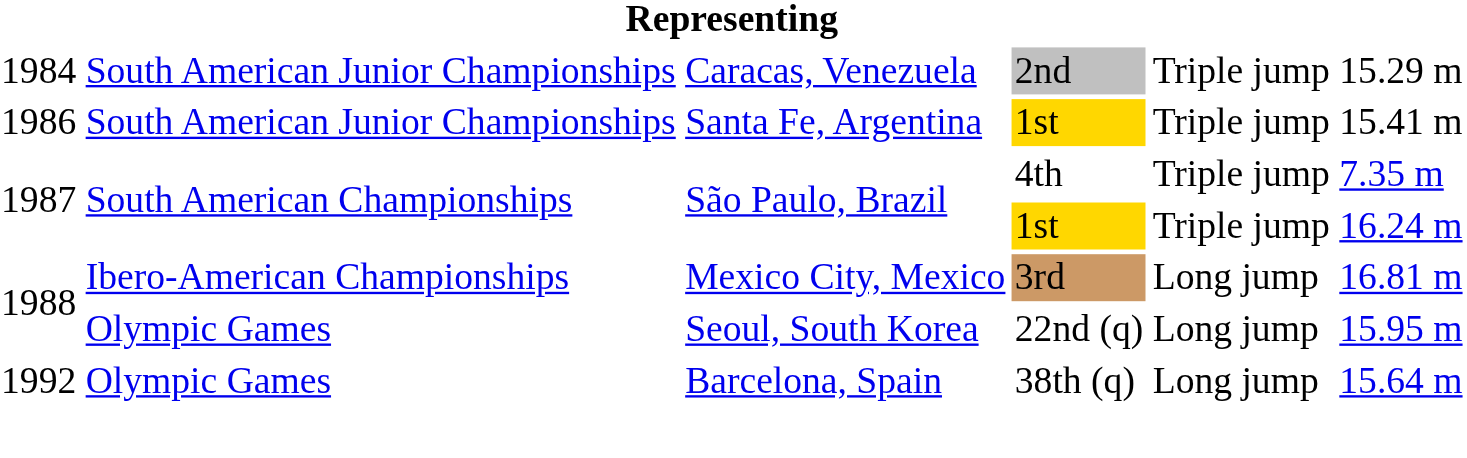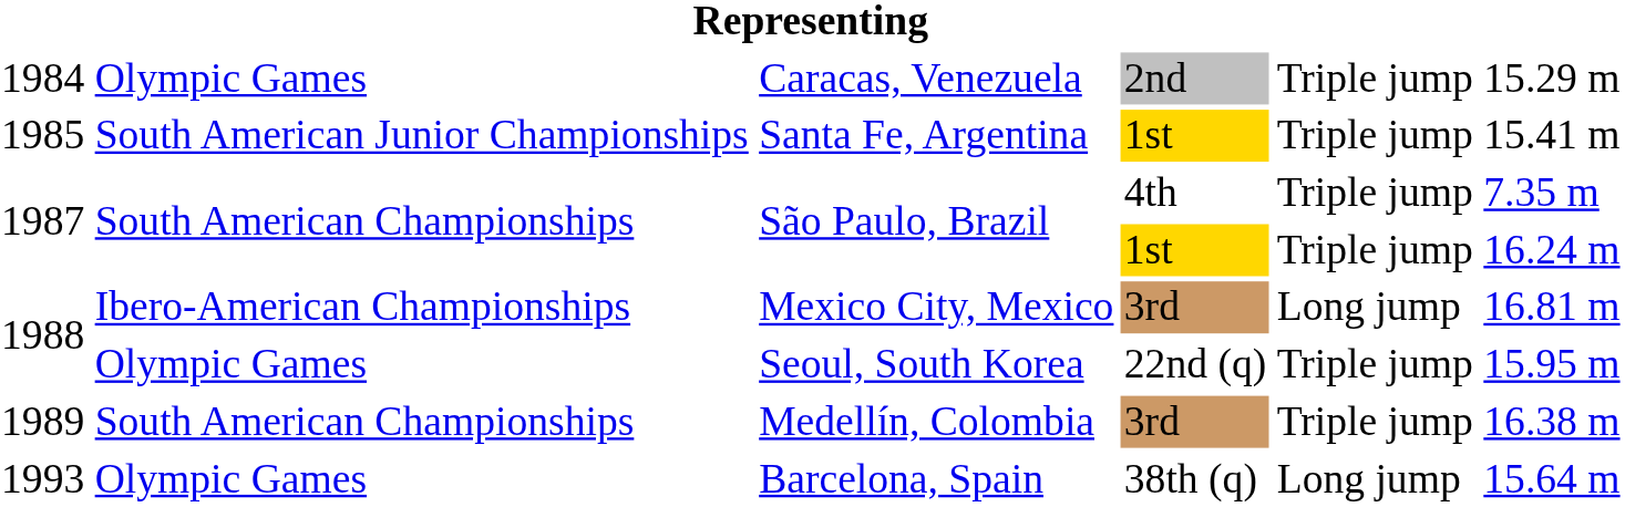Caracas, Venezuela | column 2: South American Junior Championships -> Olympic Games
Santa Fe, Argentina | column 1: 1986 -> 1985
Seoul, South Korea | column 5: Long jump -> Triple jump
+ row: 1989 | South American Championships | Medellín, Colombia | 3rd | Triple jump | 16.38 m
Barcelona, Spain | column 1: 1992 -> 1993
